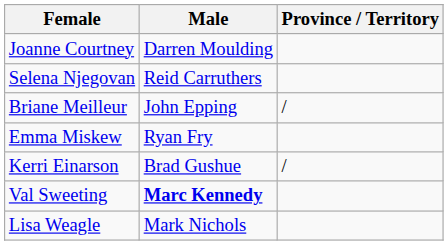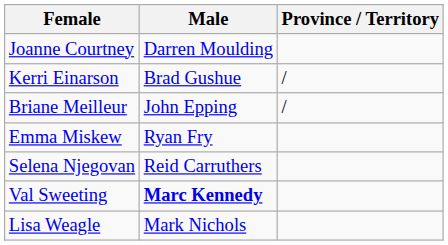rows swapped: Kerri Einarson <-> Selena Njegovan
